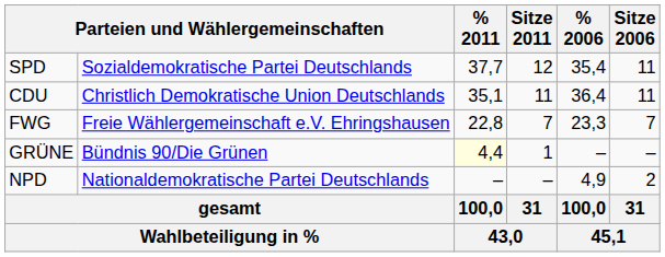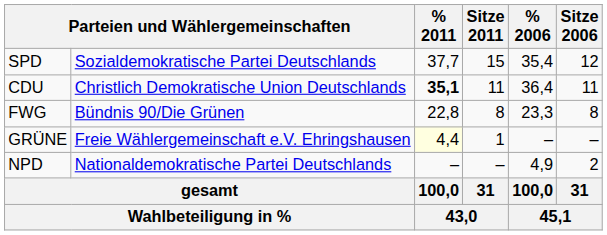SPD | Sitze 2011: 12 -> 15
SPD | Sitze 2006: 11 -> 12
CDU | % 2011: normal -> bold
FWG | column 2: Freie Wählergemeinschaft e.V. Ehringshausen -> Bündnis 90/Die Grünen
FWG | Sitze 2011: 7 -> 8
FWG | Sitze 2006: 7 -> 8
GRÜNE | column 2: Bündnis 90/Die Grünen -> Freie Wählergemeinschaft e.V. Ehringshausen
